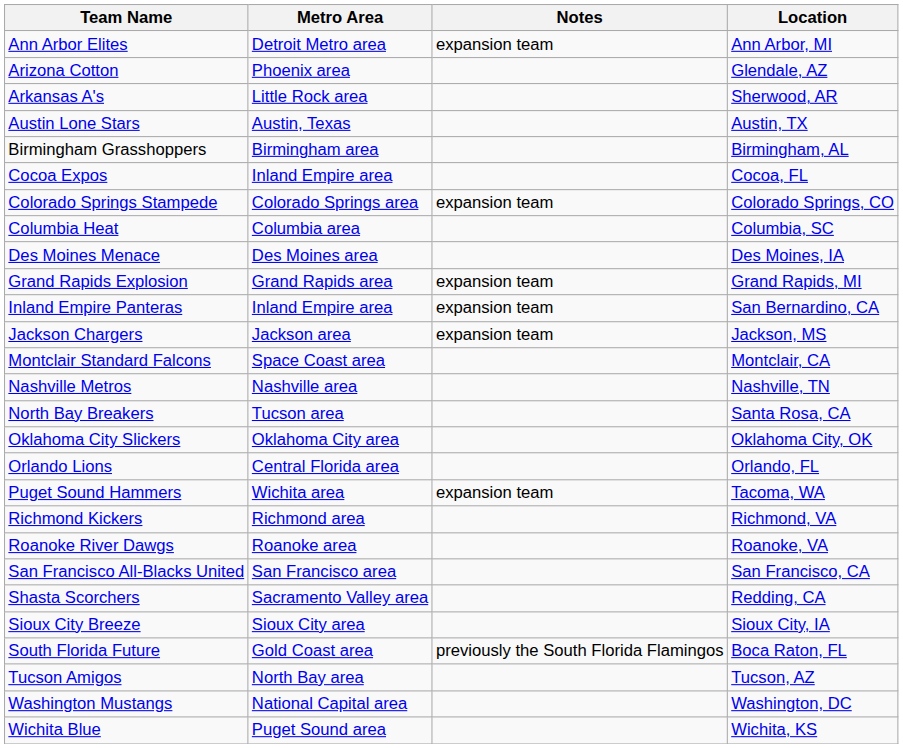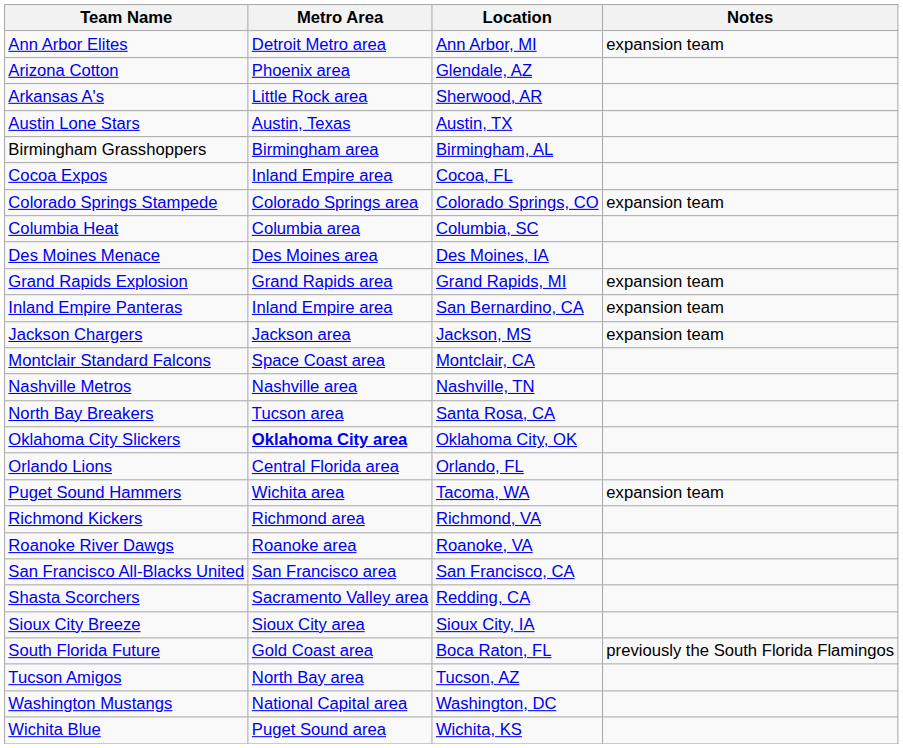columns swapped: Location <-> Notes
Oklahoma City Slickers | Metro Area: normal -> bold
